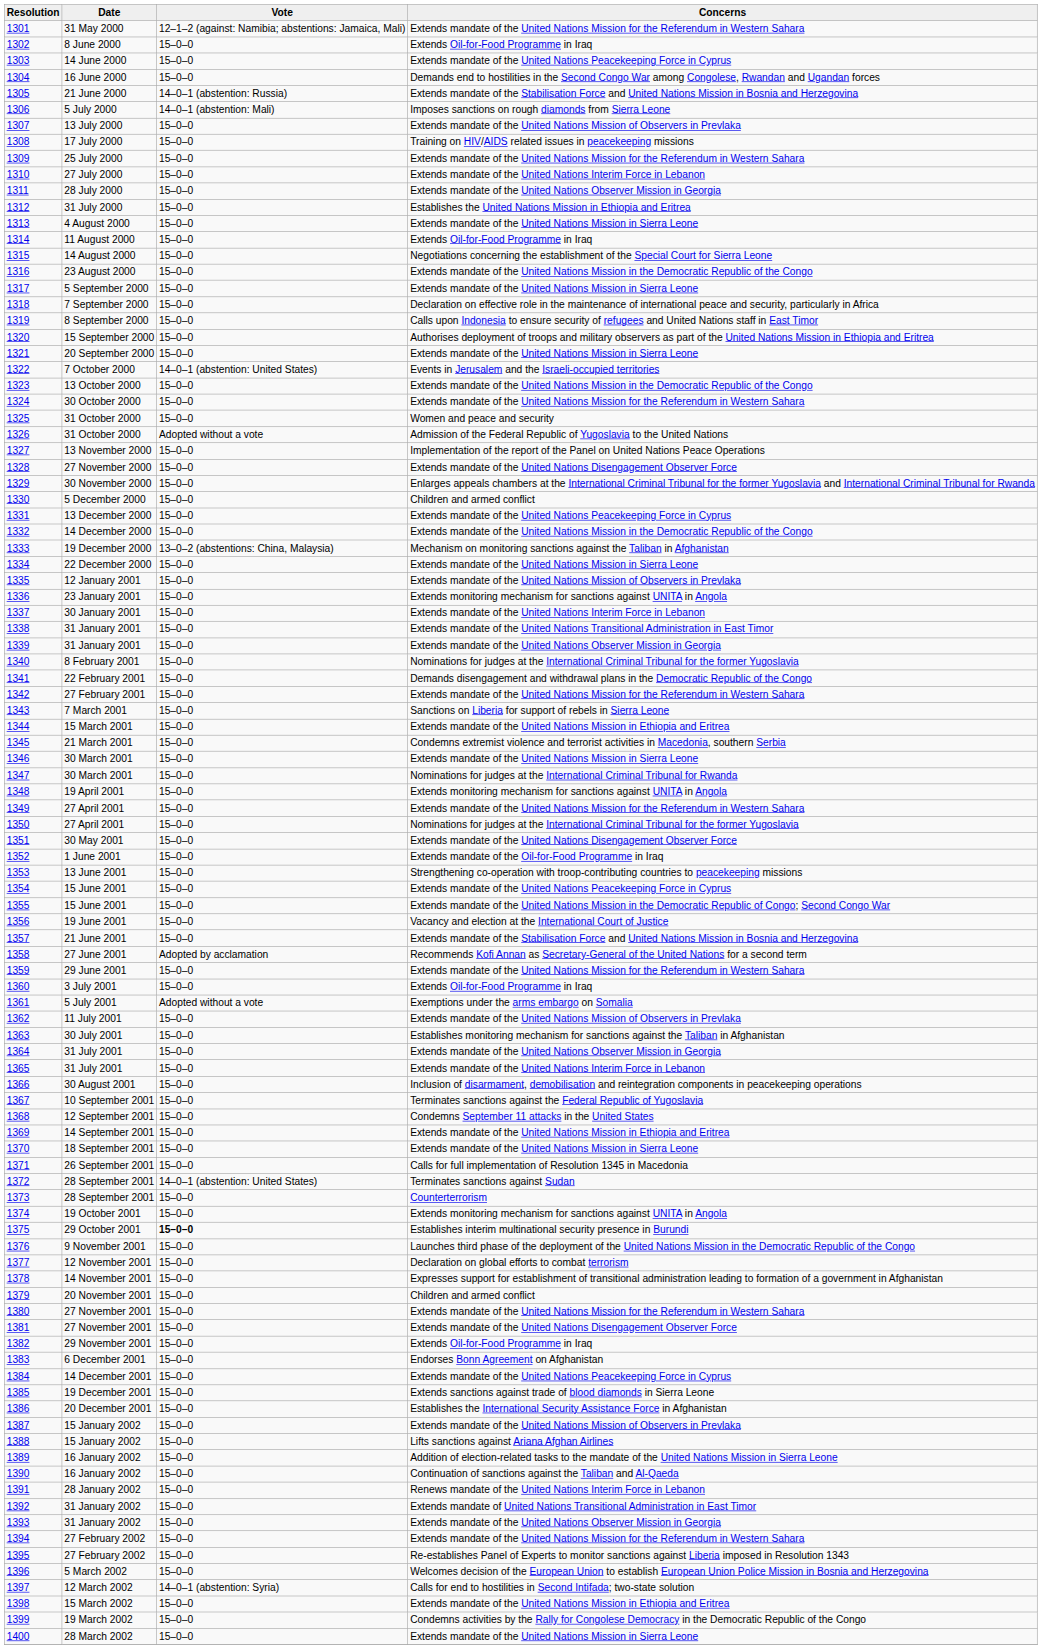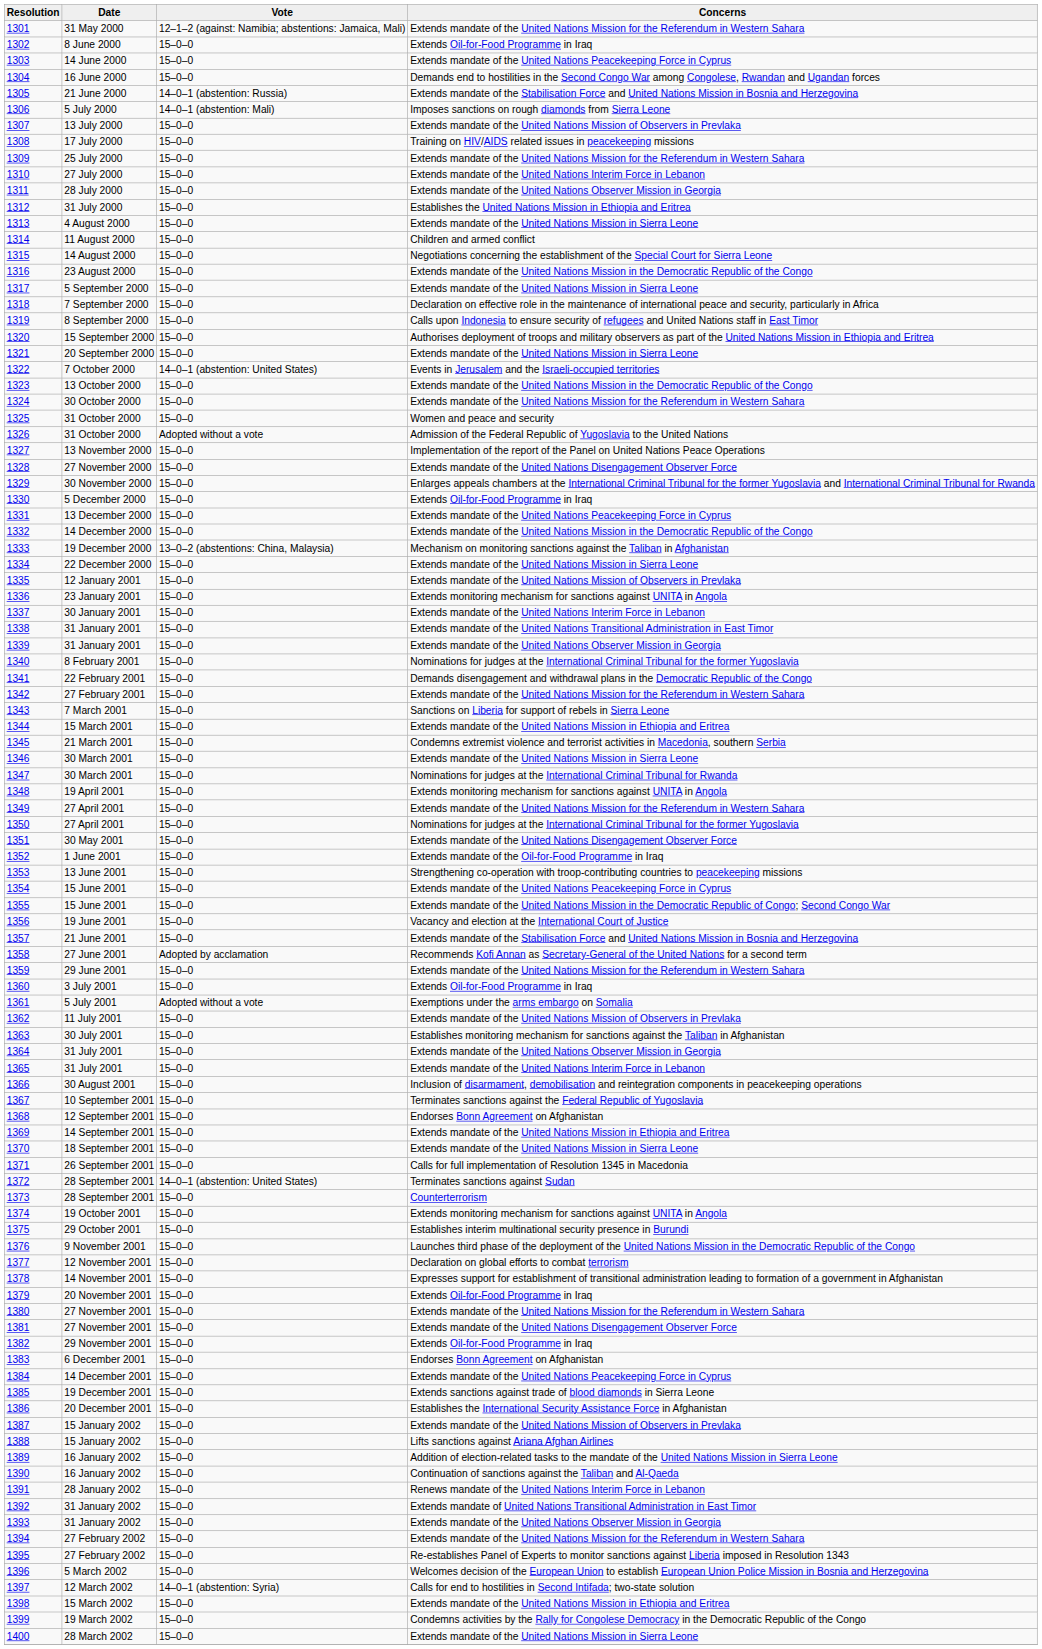1314 | Concerns: Extends Oil-for-Food Programme in Iraq -> Children and armed conflict
1330 | Concerns: Children and armed conflict -> Extends Oil-for-Food Programme in Iraq
1368 | Concerns: Condemns September 11 attacks in the United States -> Endorses Bonn Agreement on Afghanistan
1375 | Vote: bold -> normal
1379 | Concerns: Children and armed conflict -> Extends Oil-for-Food Programme in Iraq
